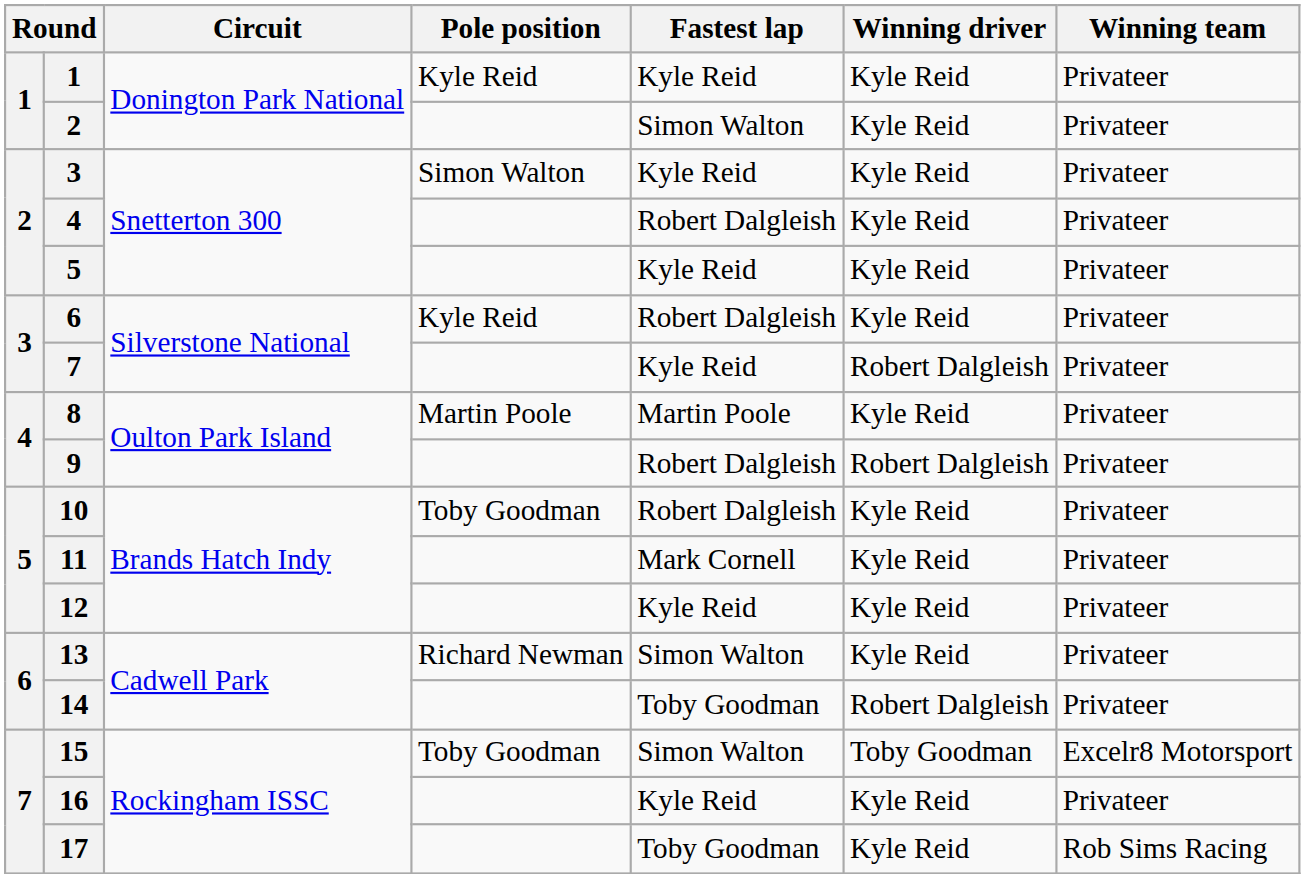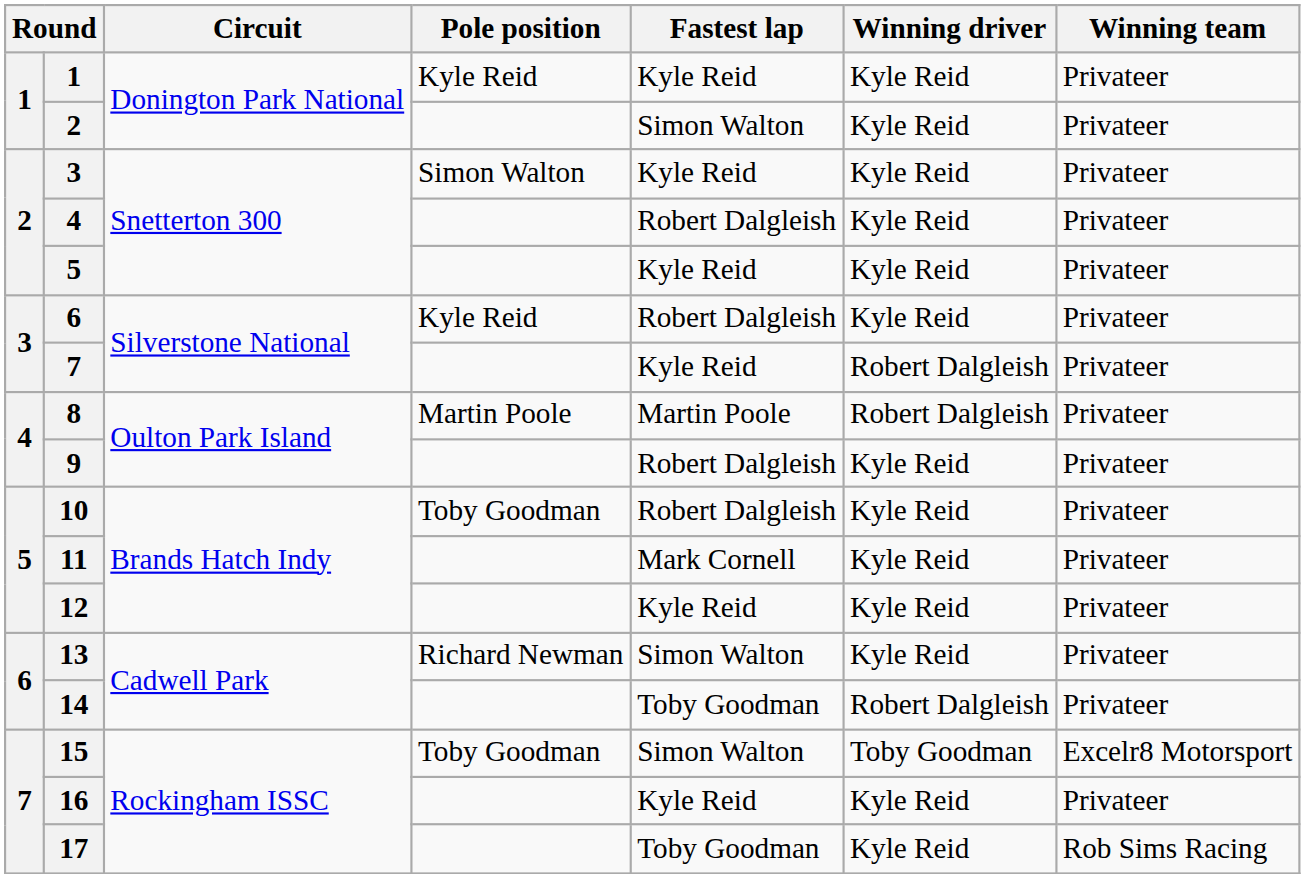8 | Winning driver: Kyle Reid -> Robert Dalgleish
9 | Winning driver: Robert Dalgleish -> Kyle Reid
